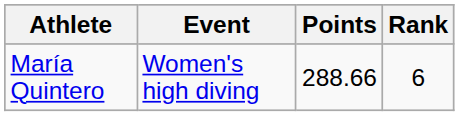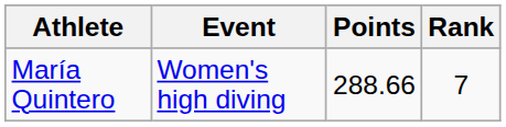María Quintero | Rank: 6 -> 7
